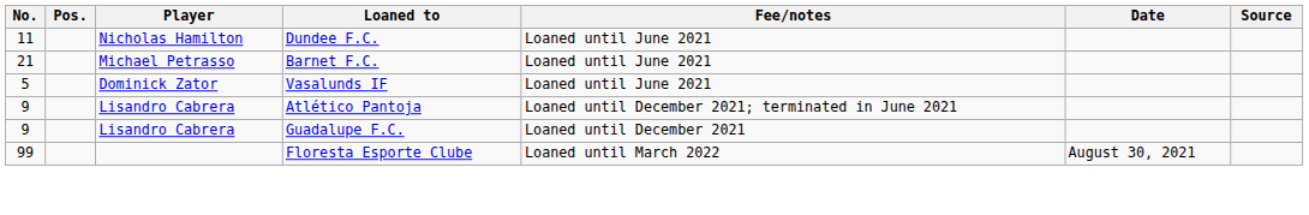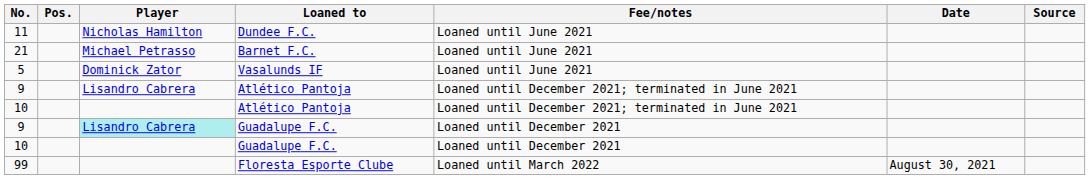+ row: 10 | Atlético Pantoja | Loaned until December 2021; terminated in June 2021
9 / Guadalupe F.C. | Player: no background -> paleturquoise background
+ row: 10 | Guadalupe F.C. | Loaned until December 2021
